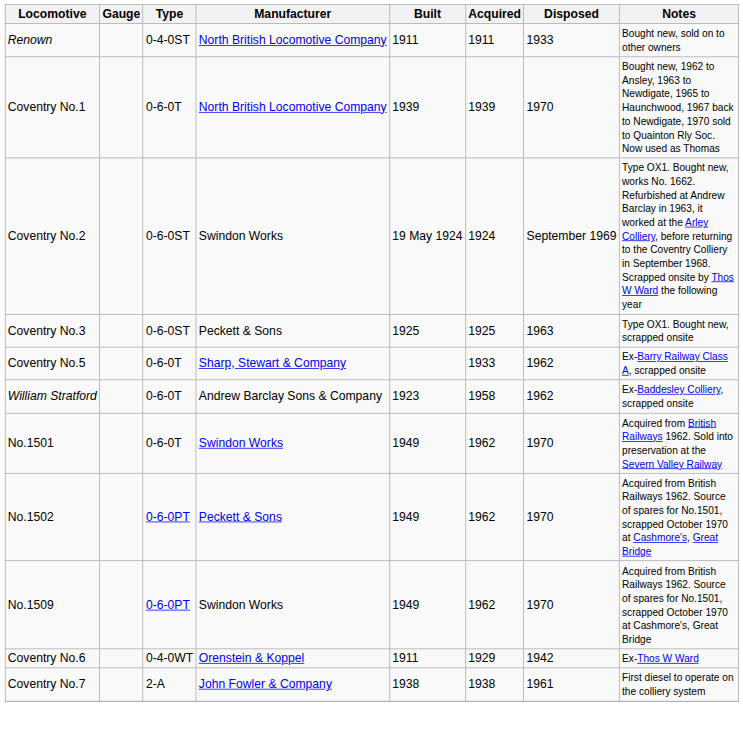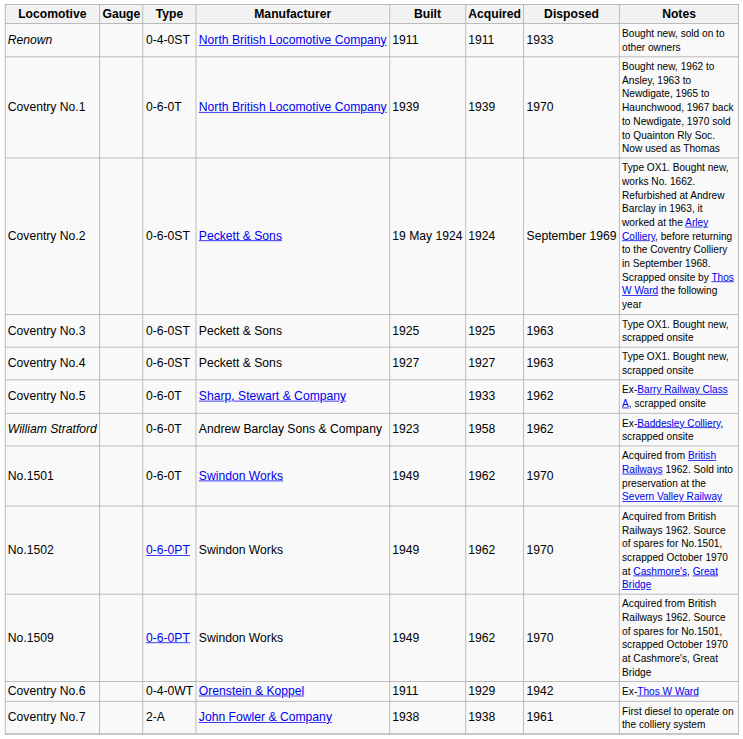Coventry No.2 | Manufacturer: Swindon Works -> Peckett & Sons
+ row: Coventry No.4 | 0-6-0ST | Peckett & Sons | 1927 | 1927 | 1963 | Type OX1. Bought new, scrapped onsite
No.1502 | Manufacturer: Peckett & Sons -> Swindon Works
